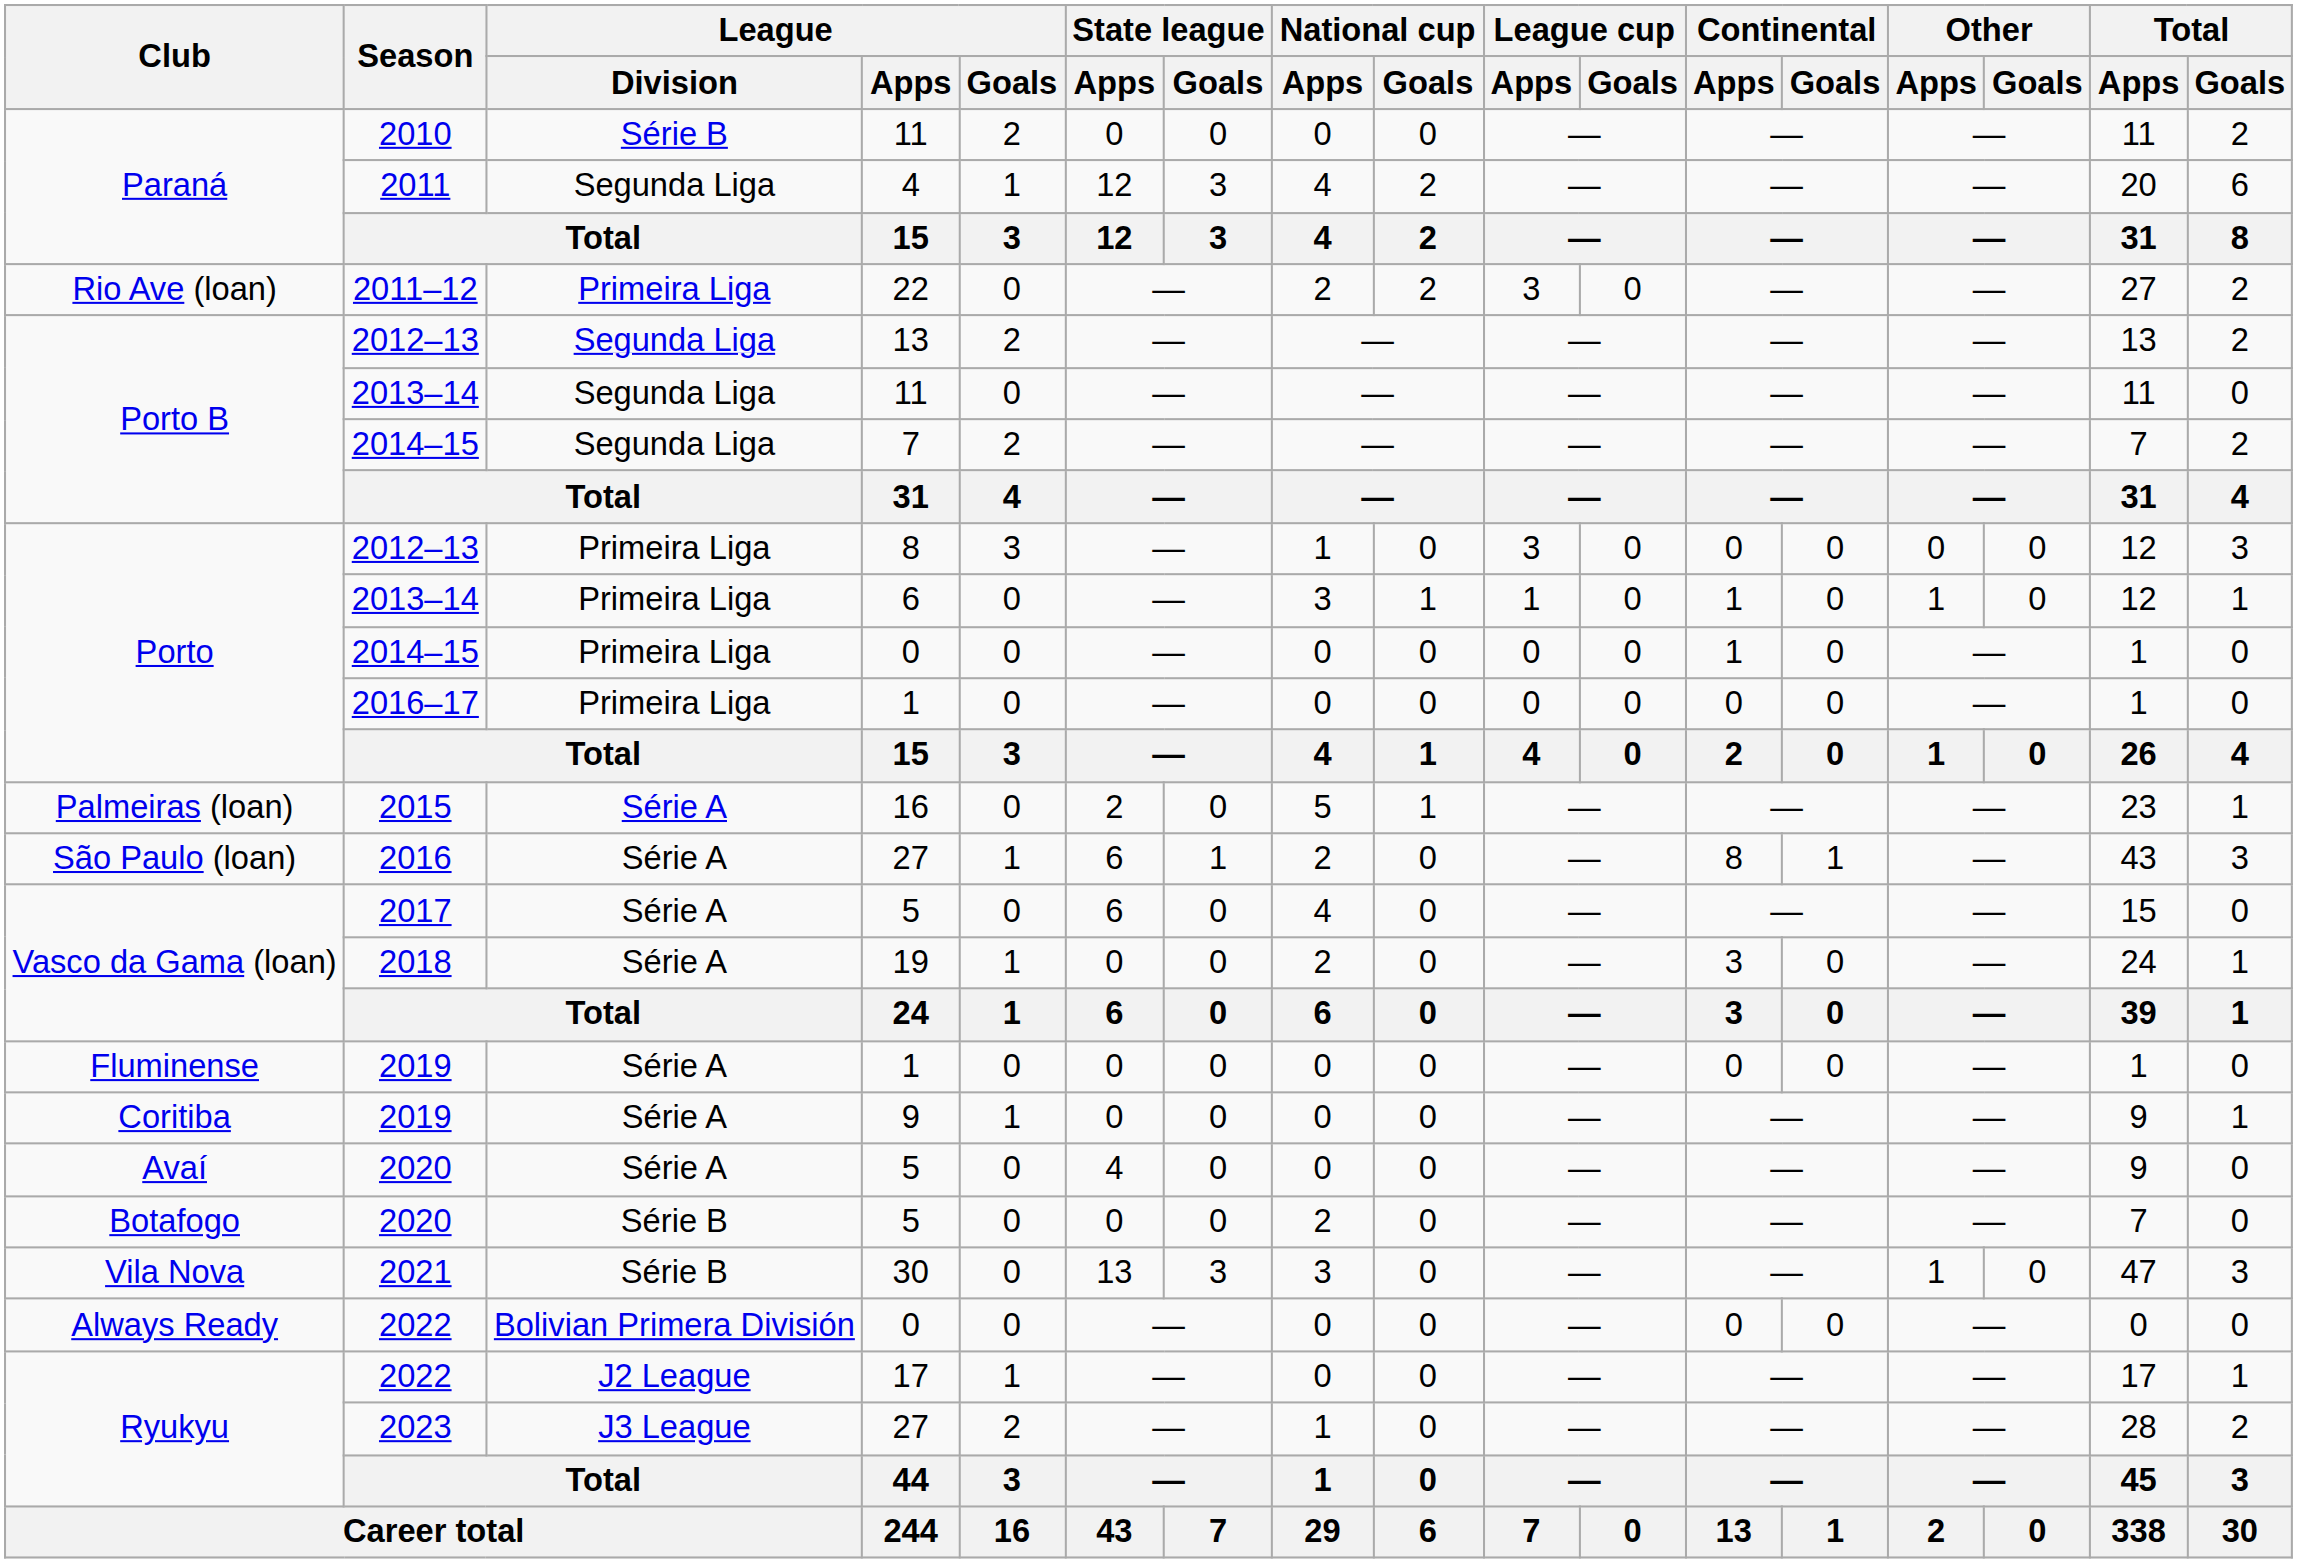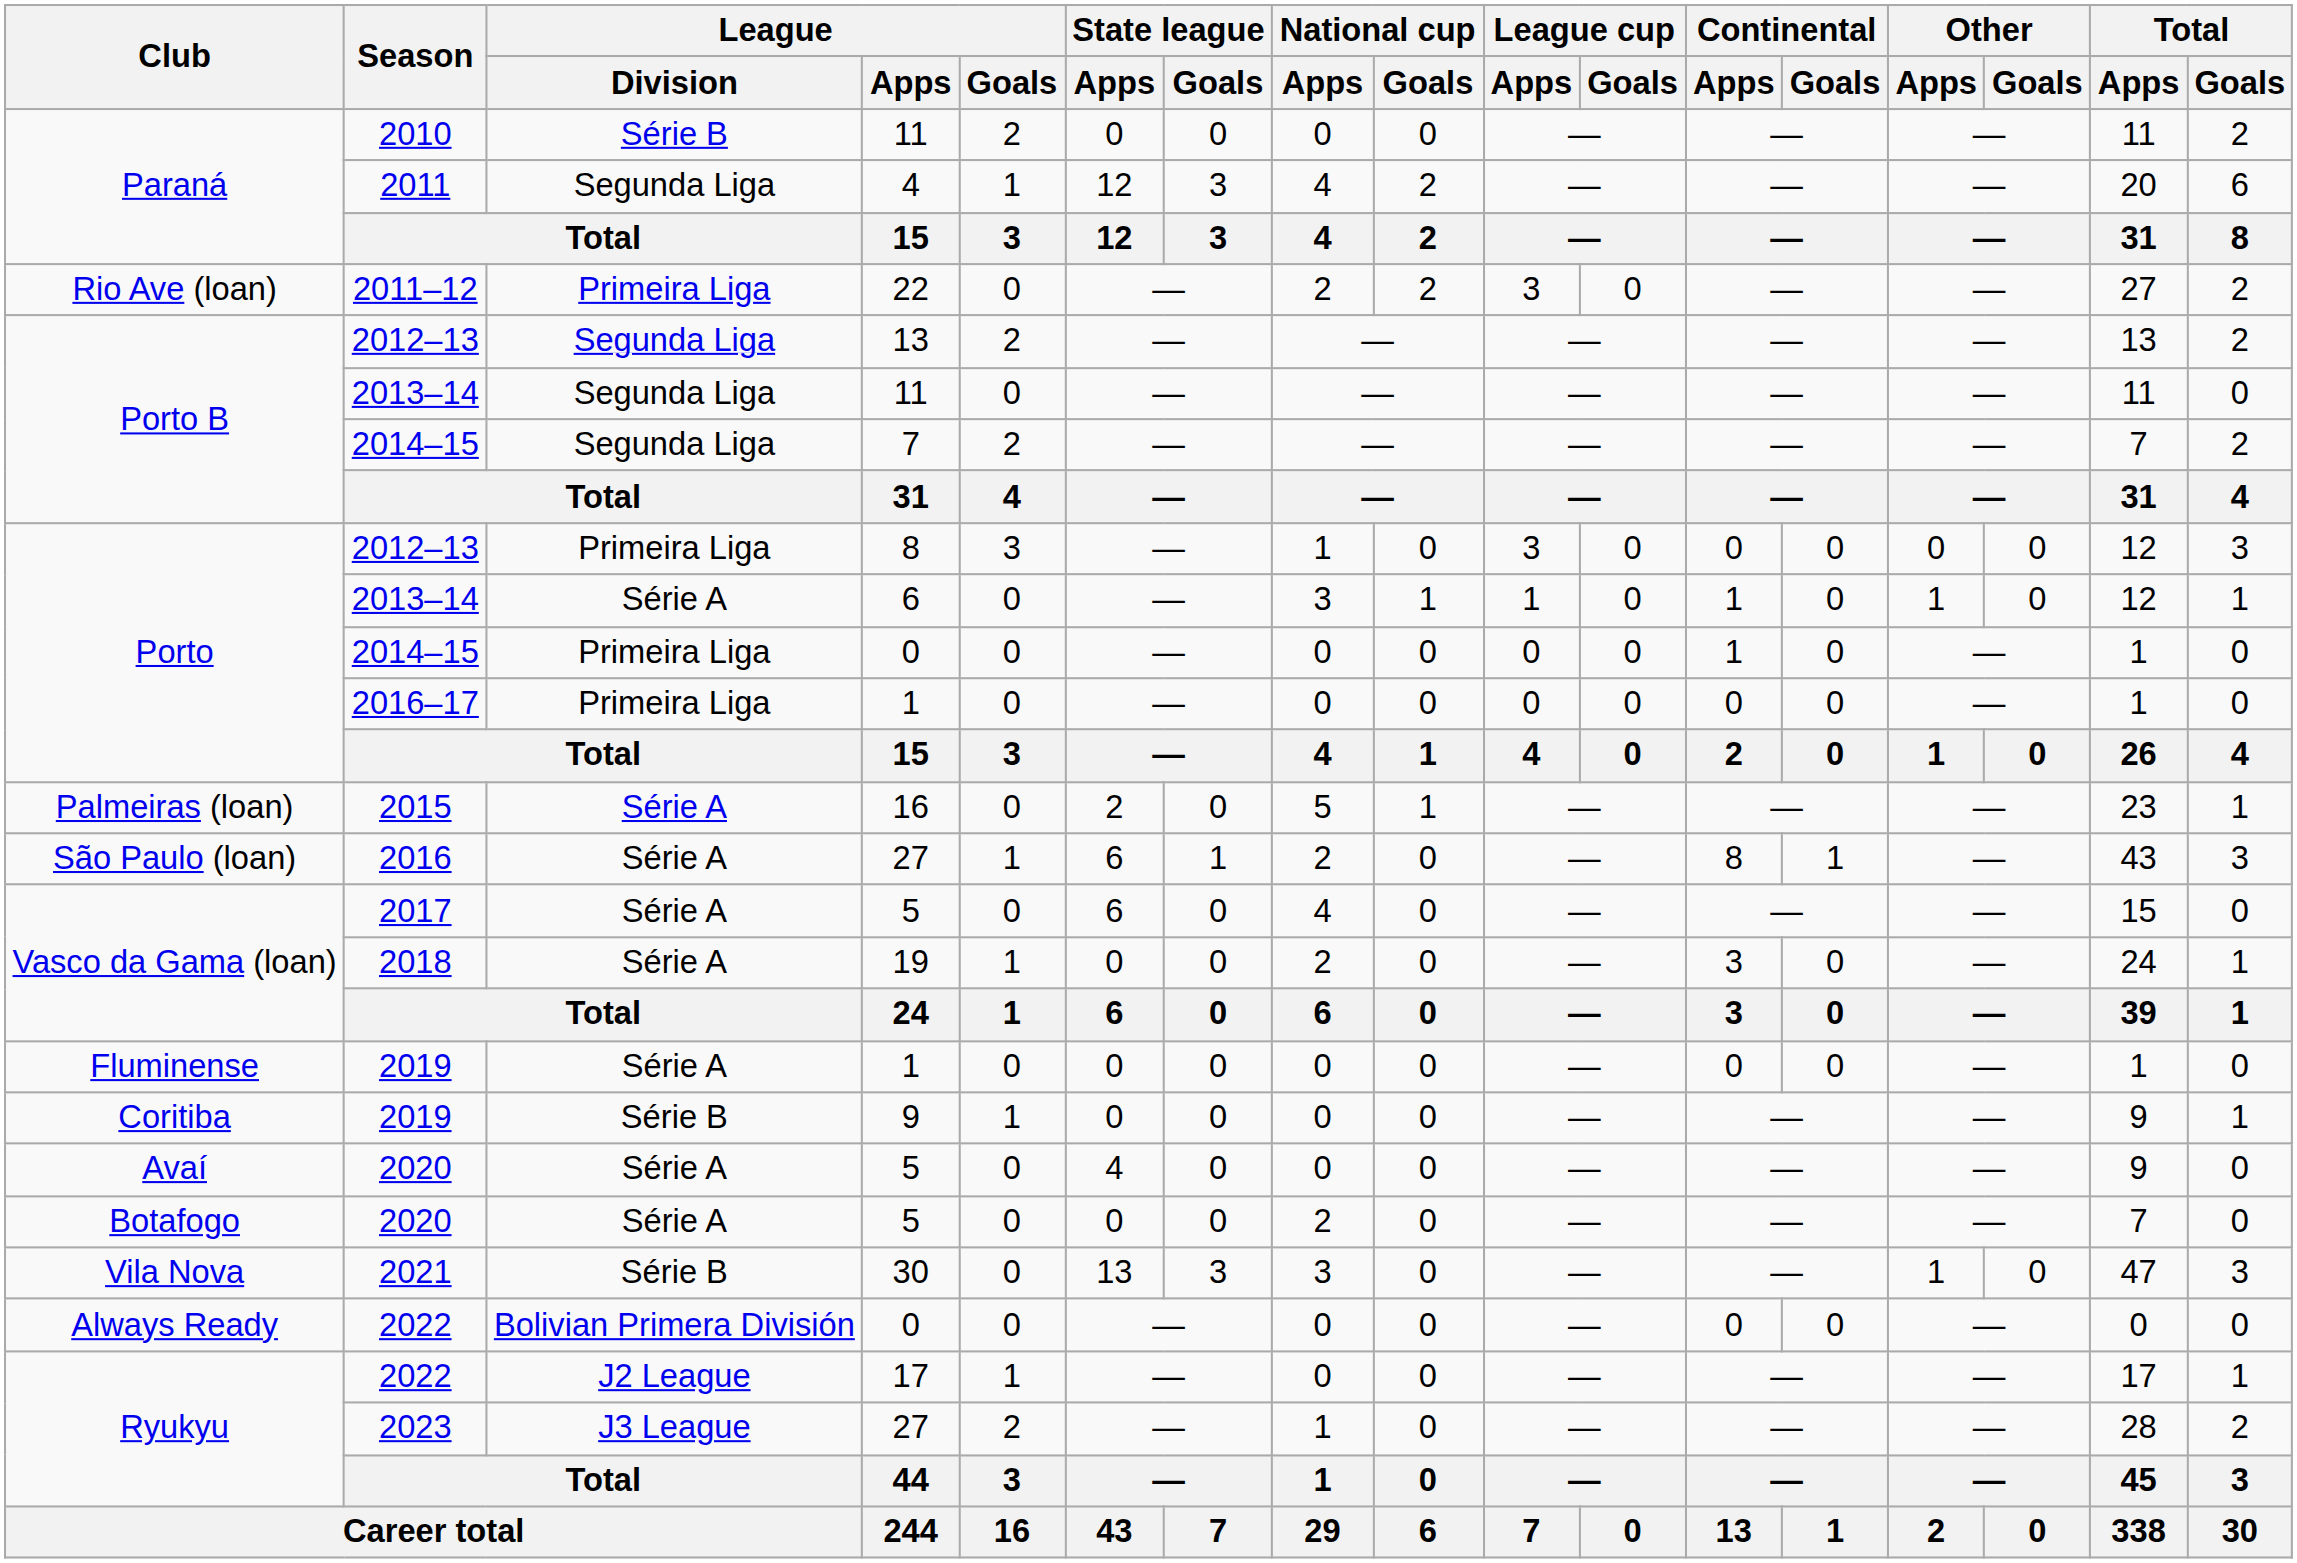Porto / 2013–14 | League / Division: Primeira Liga -> Série A
Coritiba / 2019 | League / Division: Série A -> Série B
Botafogo / 2020 | League / Division: Série B -> Série A
